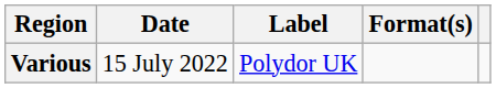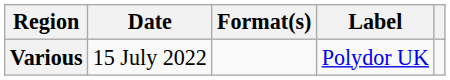columns swapped: Format(s) <-> Label
